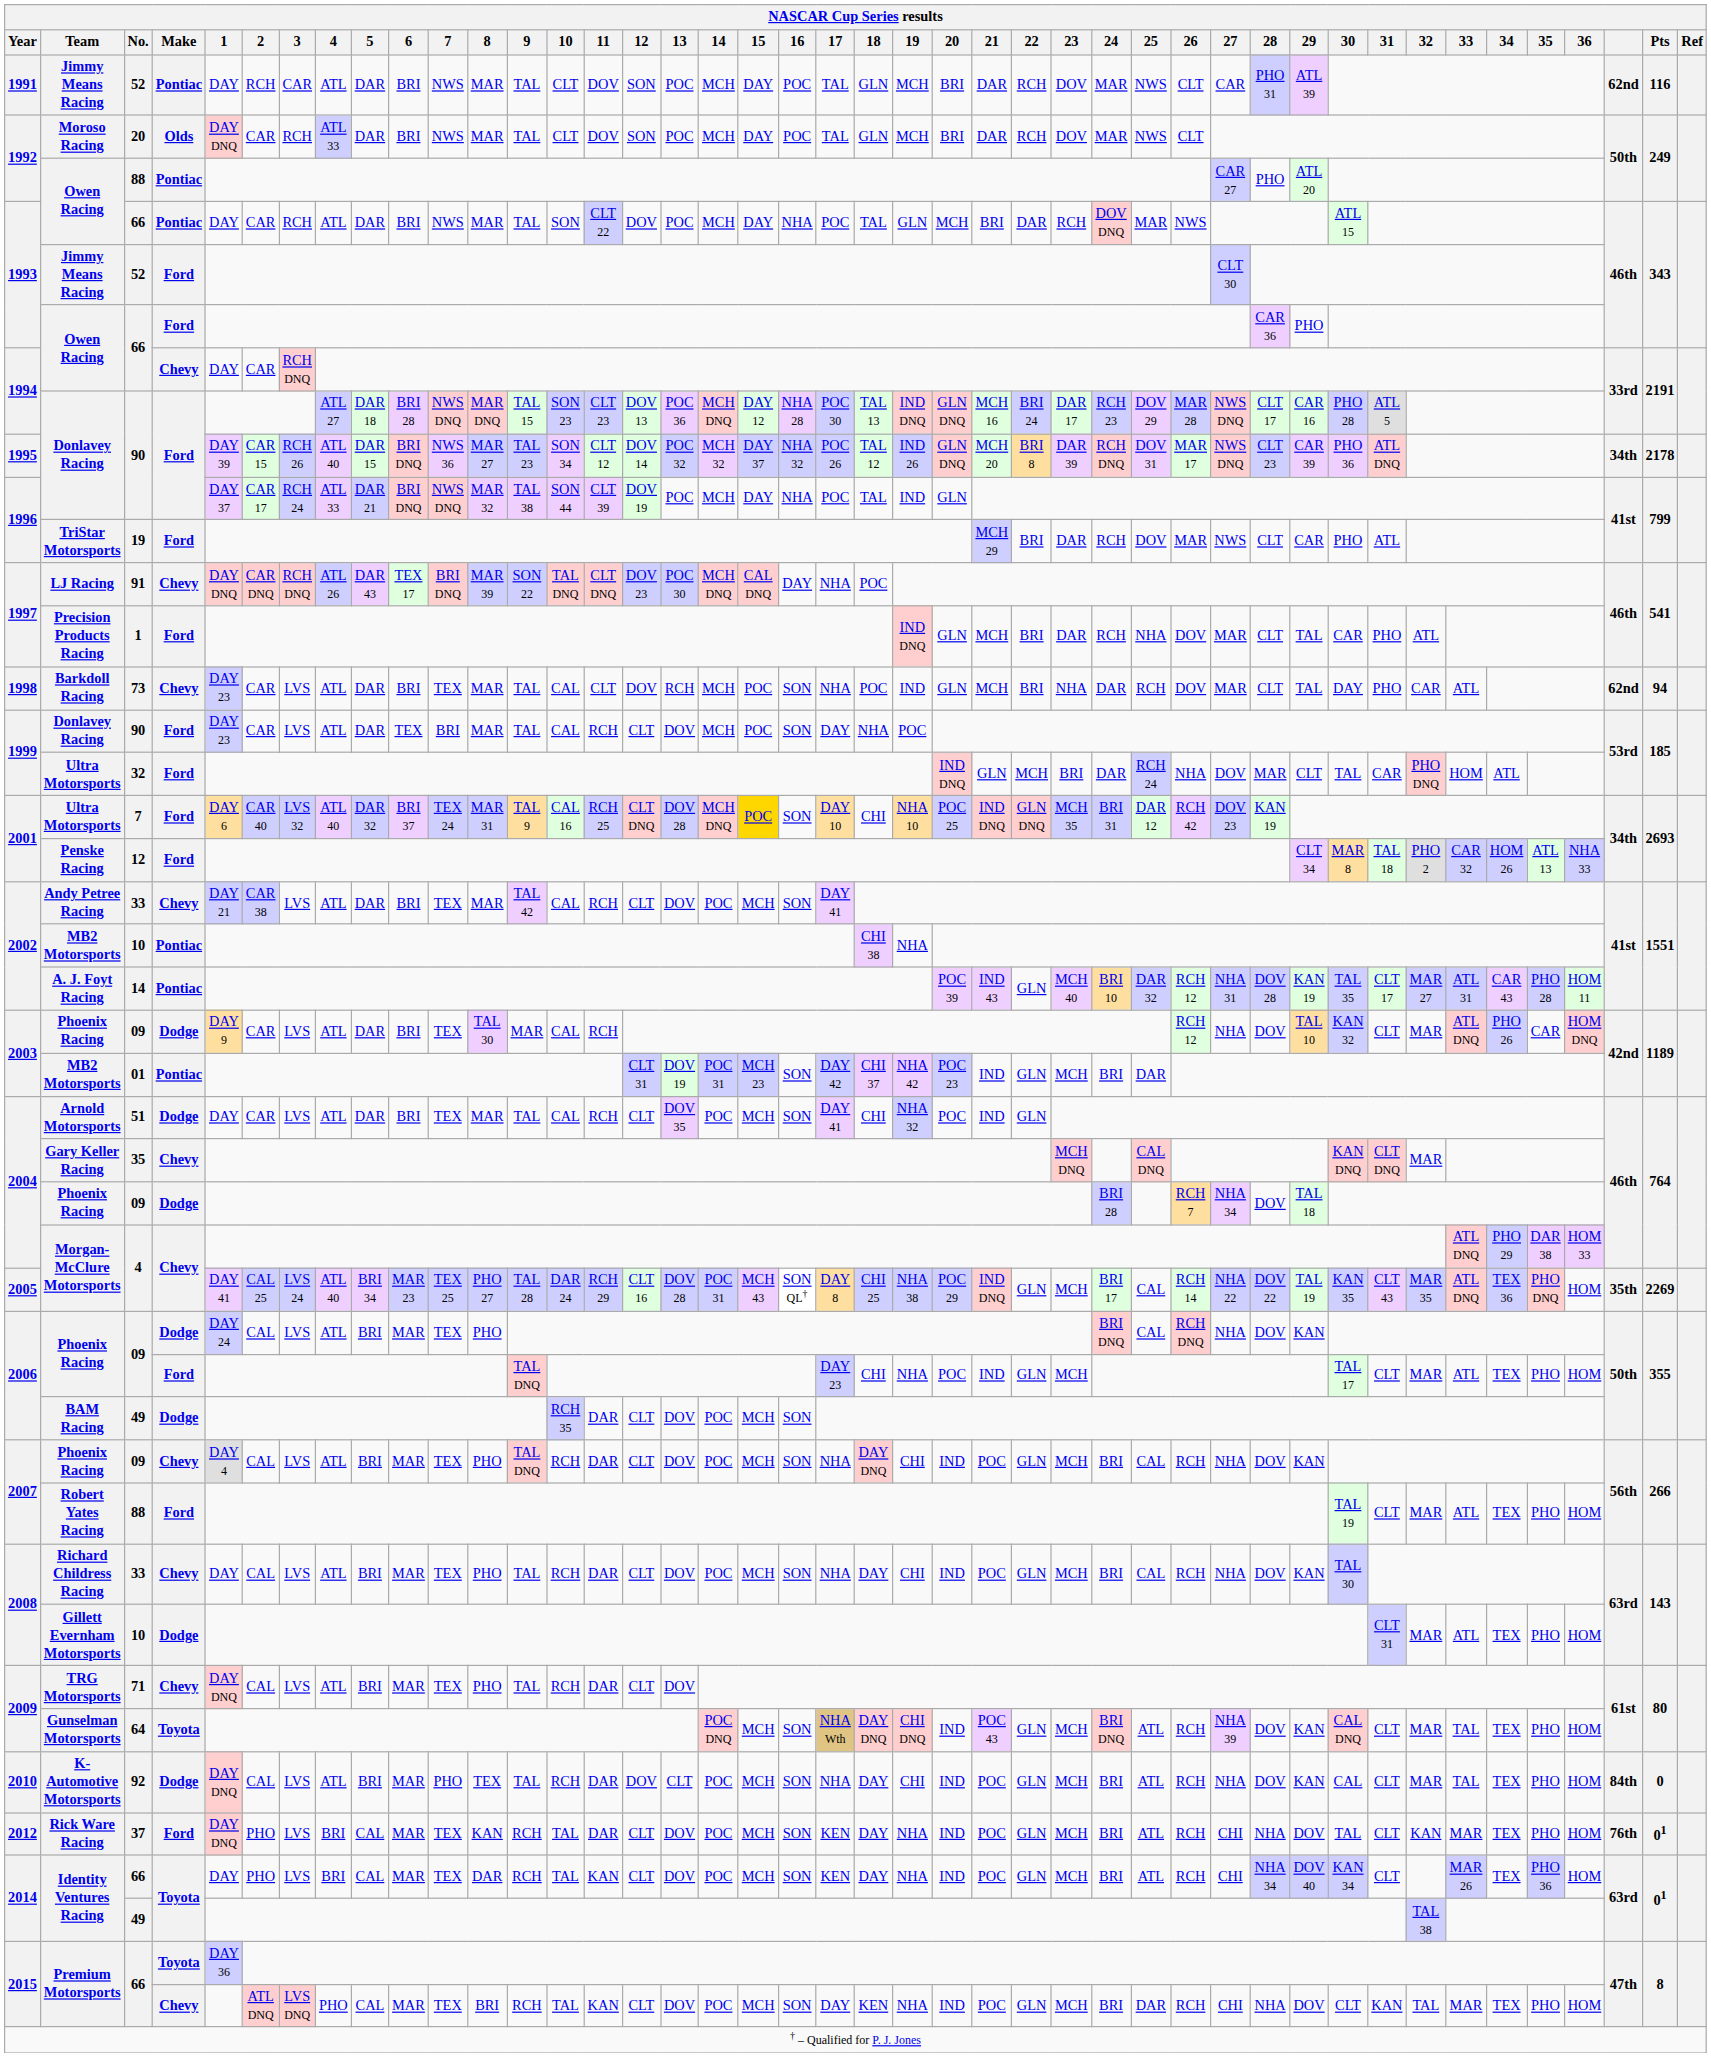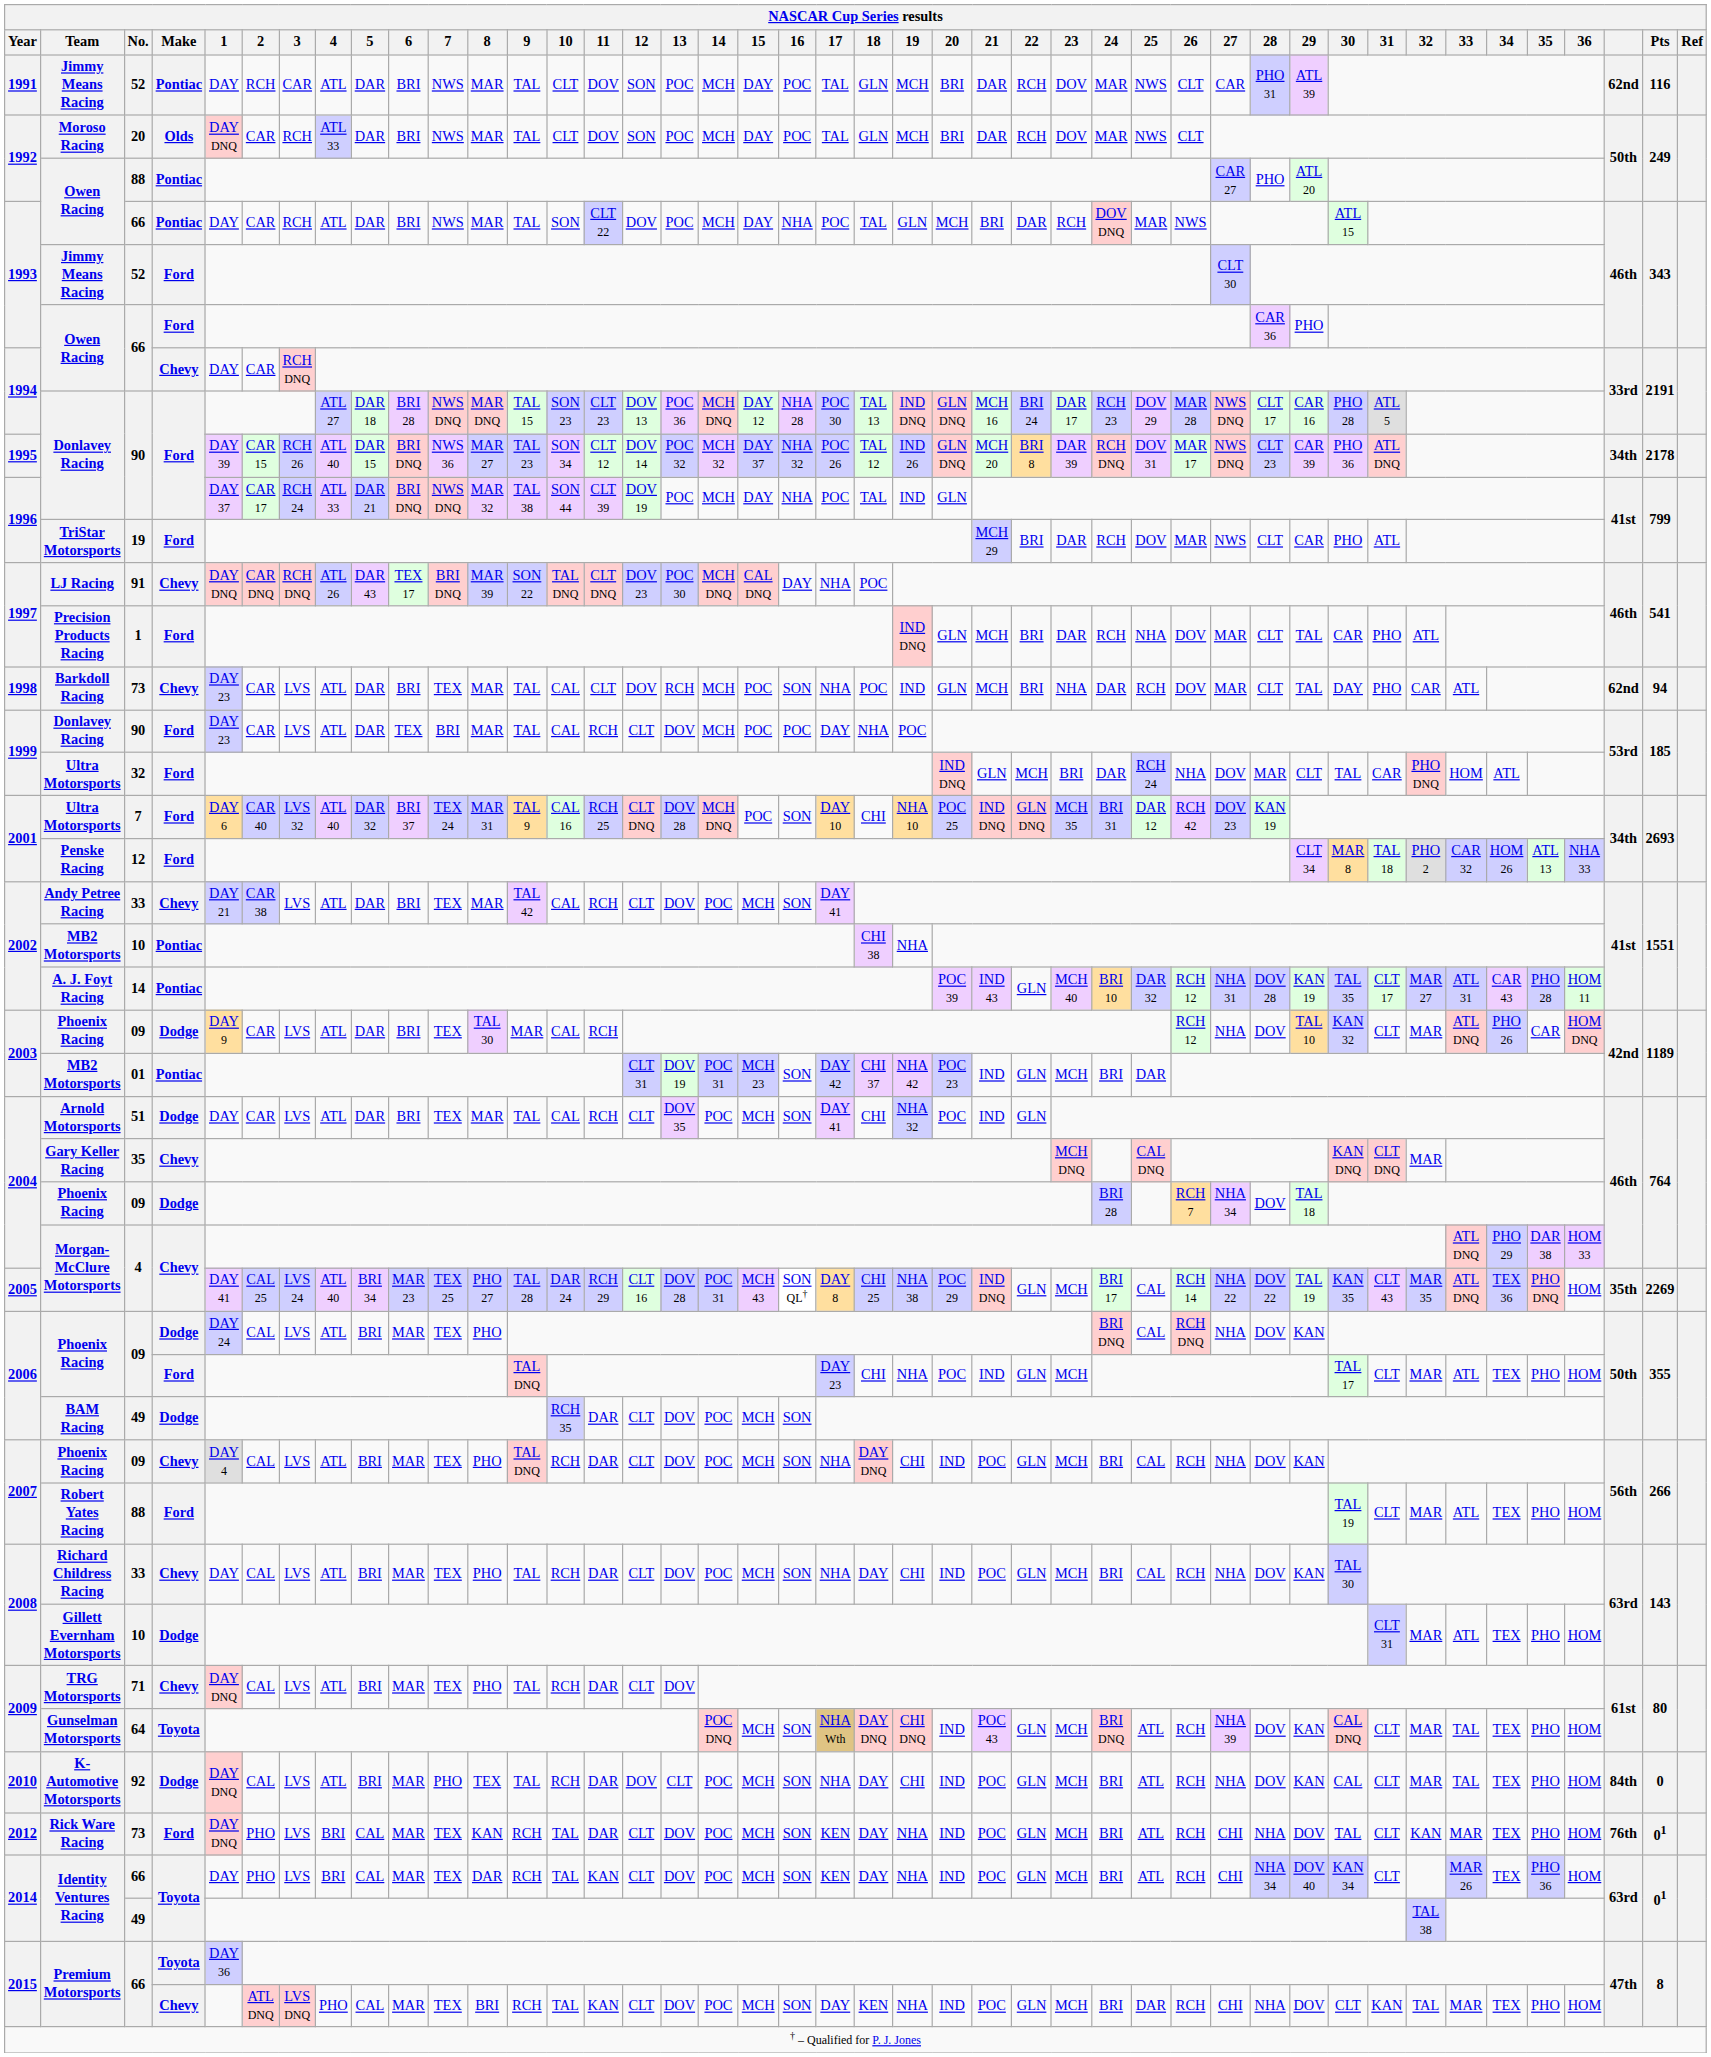1999 / Donlavey Racing | 16: SON -> POC
2001 / Ultra Motorsports | 15: gold background -> no background
Rick Ware Racing | No.: 37 -> 73
